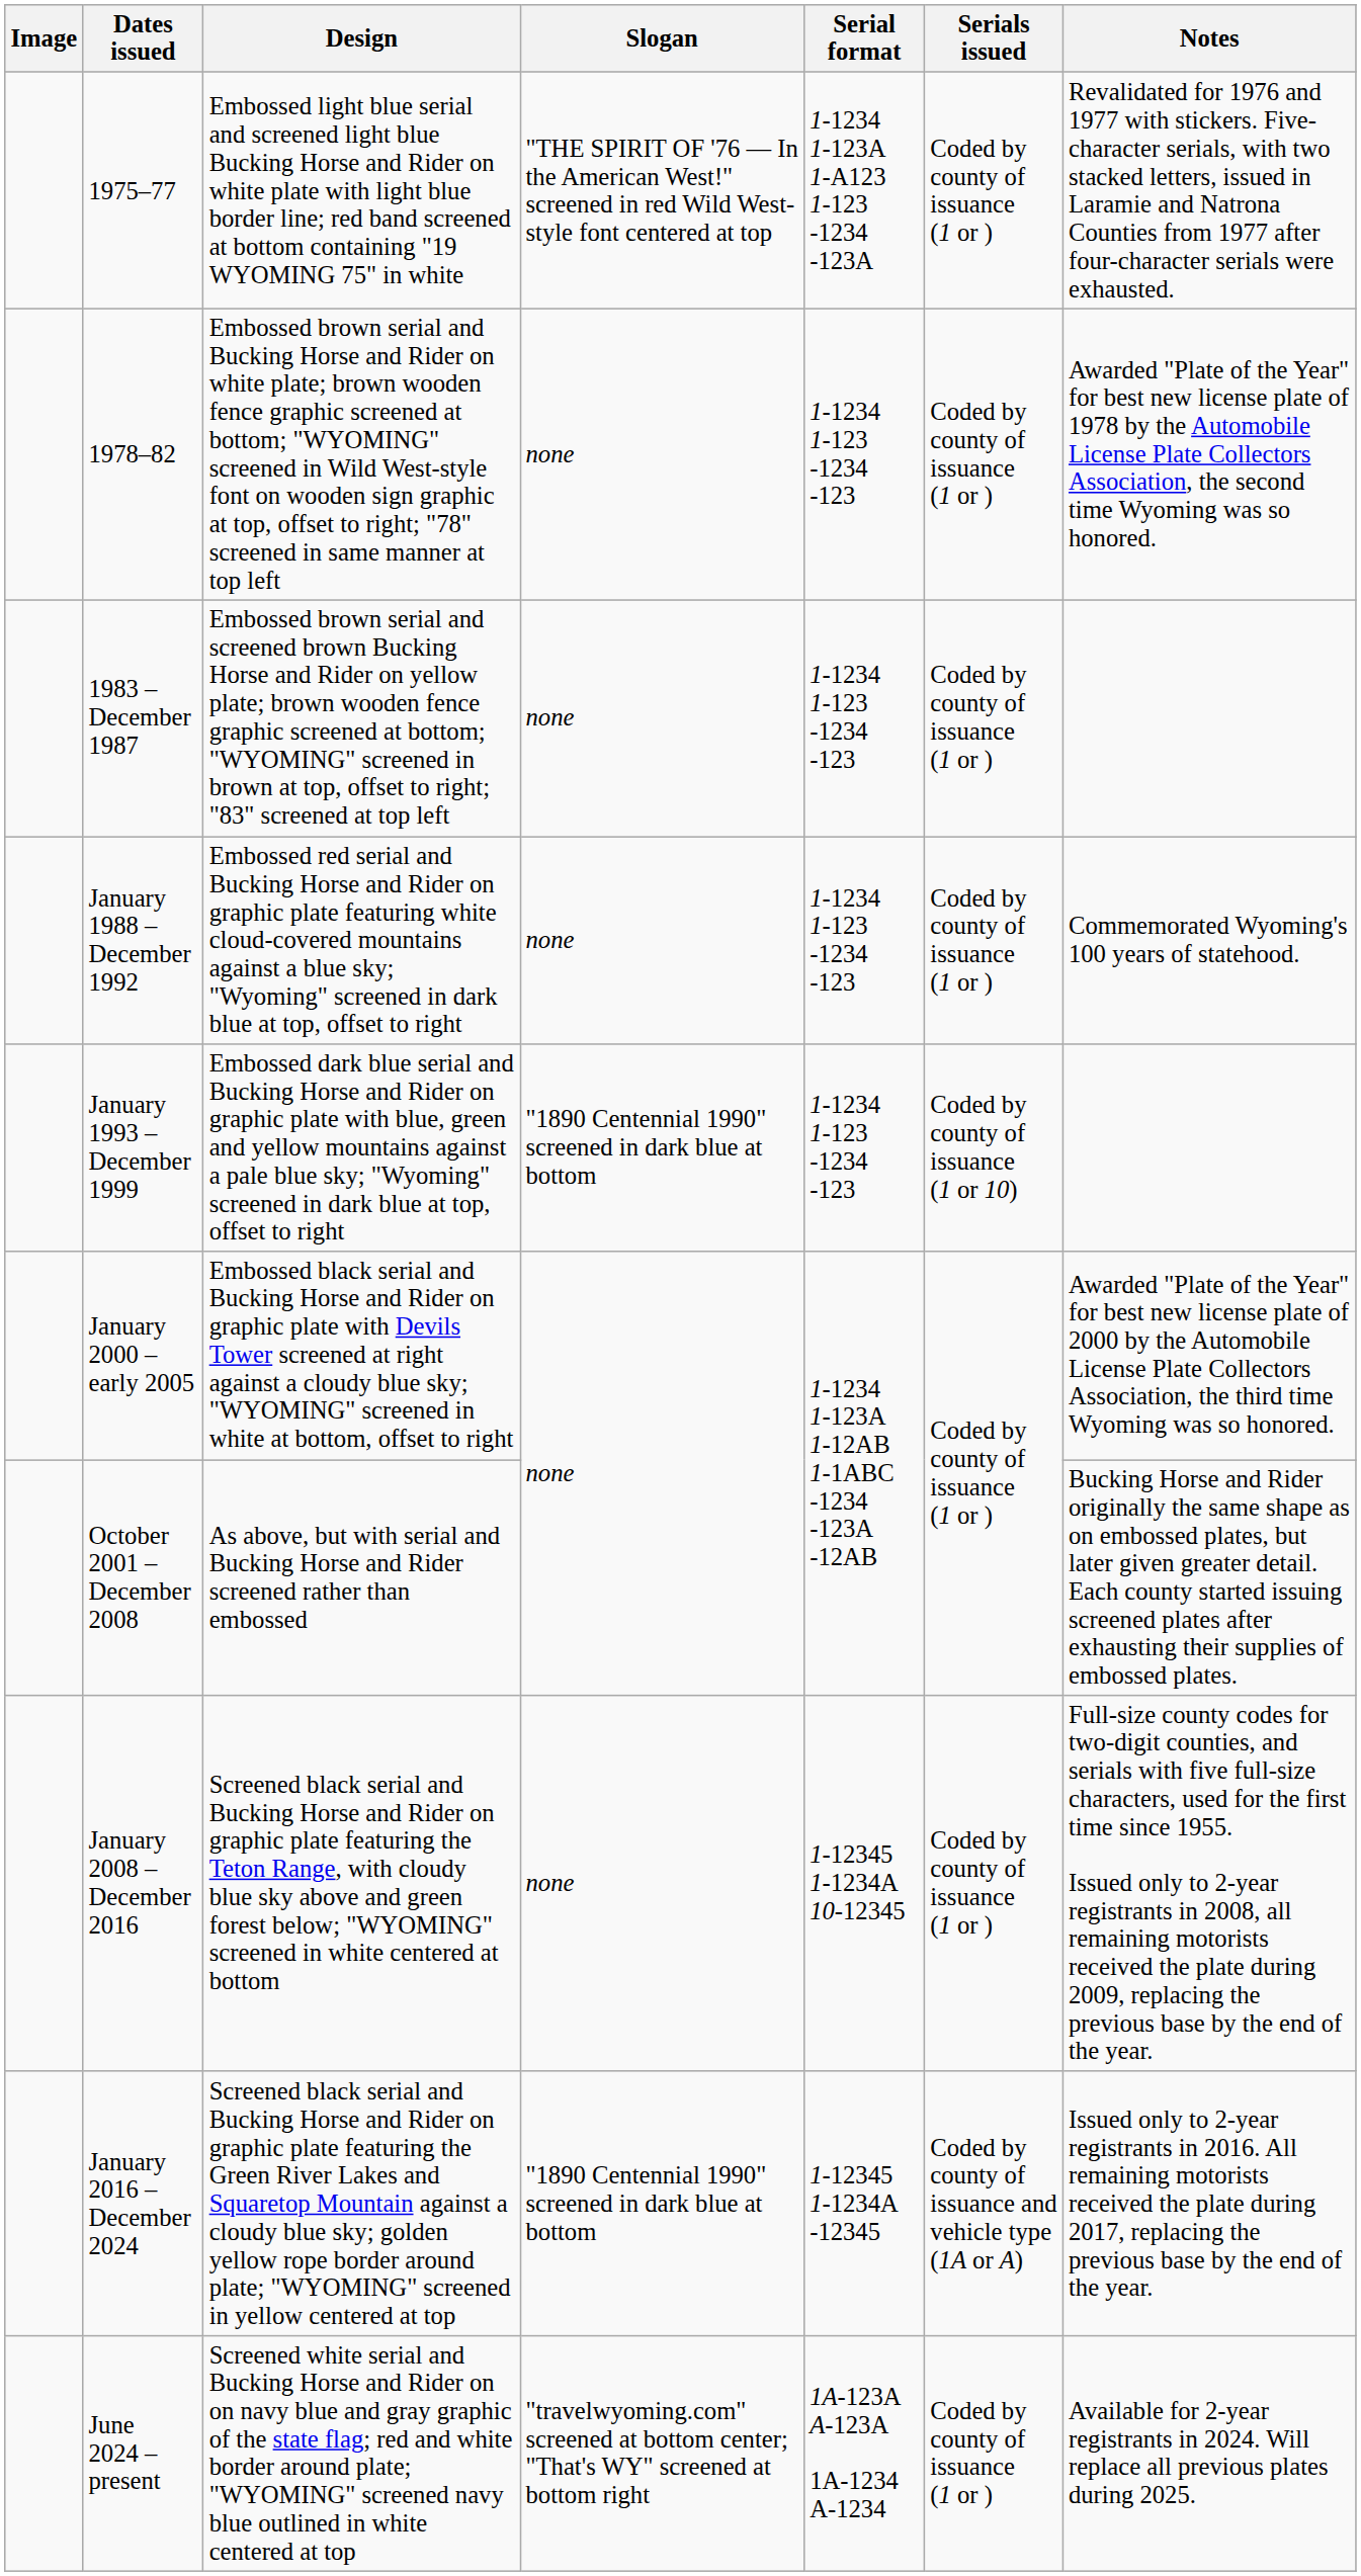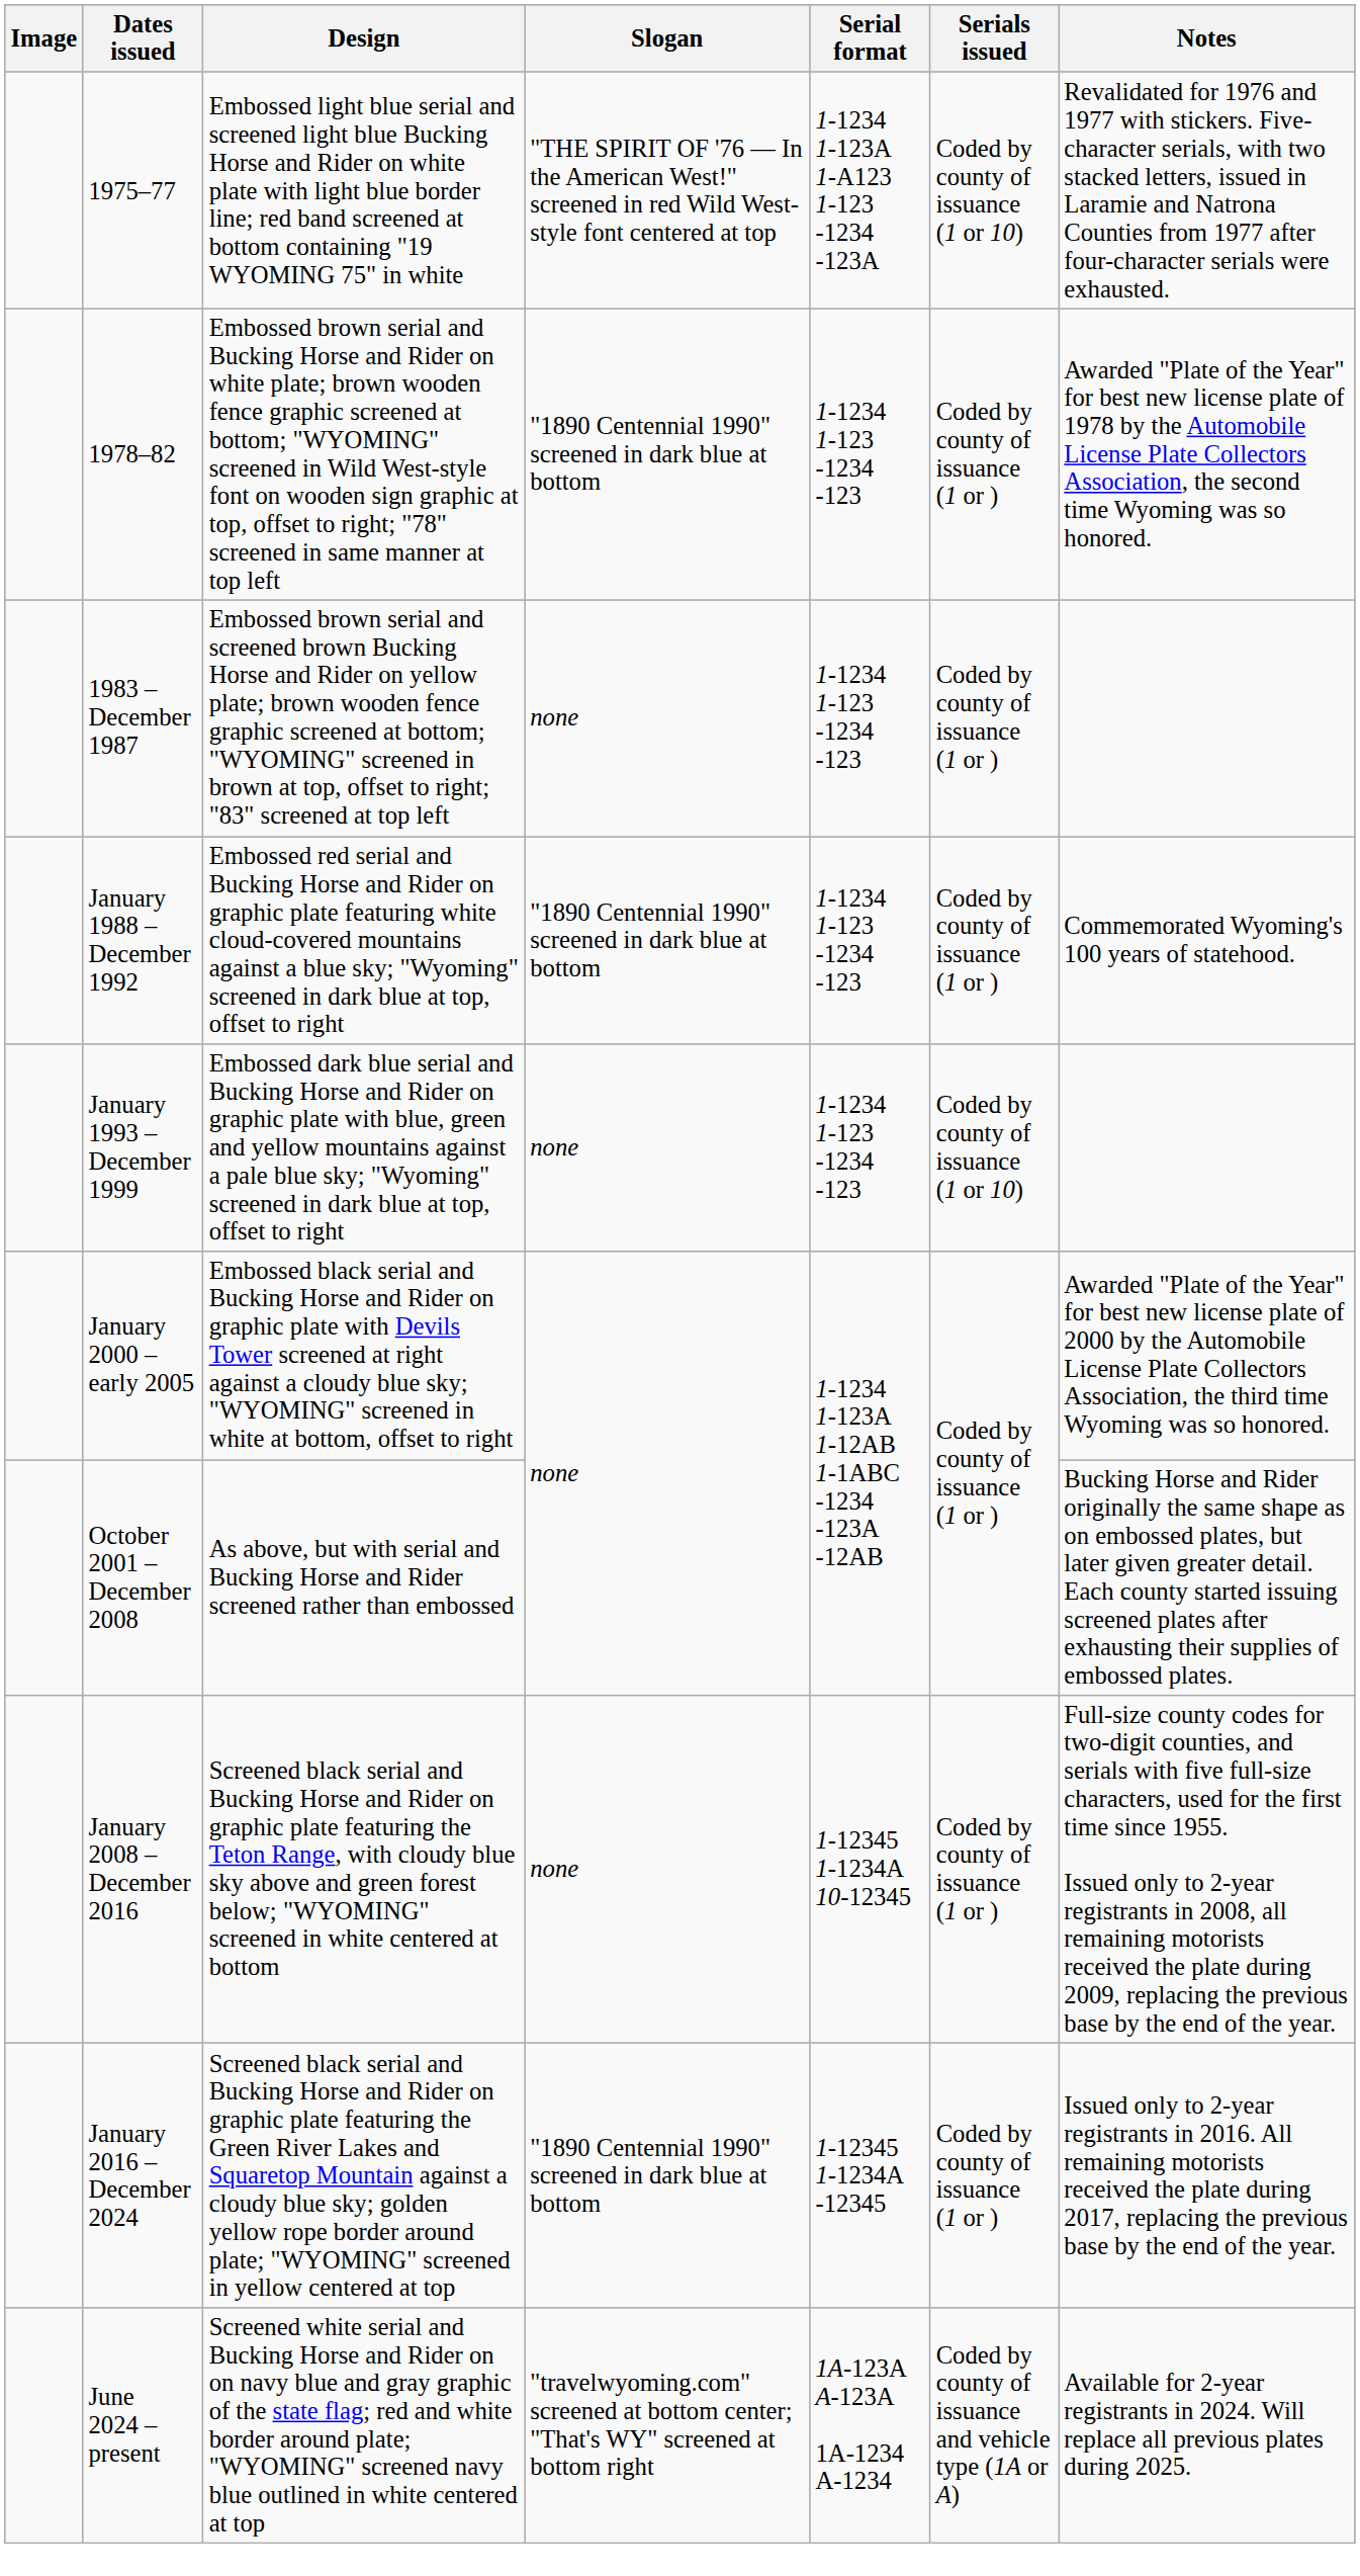1975–77 | Serials issued: Coded by county of issuance (1 or ) -> Coded by county of issuance (1 or 10)
1978–82 | Slogan: none -> "1890 Centennial 1990" screened in dark blue at bottom
January 1988 – December 1992 | Slogan: none -> "1890 Centennial 1990" screened in dark blue at bottom
January 1993 – December 1999 | Slogan: "1890 Centennial 1990" screened in dark blue at bottom -> none
January 2016 – December 2024 | Serials issued: Coded by county of issuance and vehicle type (1A or A) -> Coded by county of issuance (1 or )
June 2024 – present | Serials issued: Coded by county of issuance (1 or ) -> Coded by county of issuance and vehicle type (1A or A)
